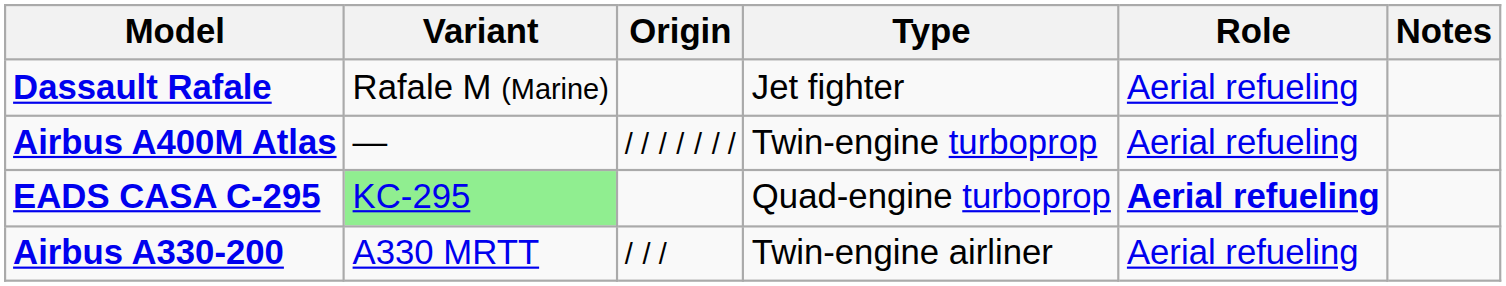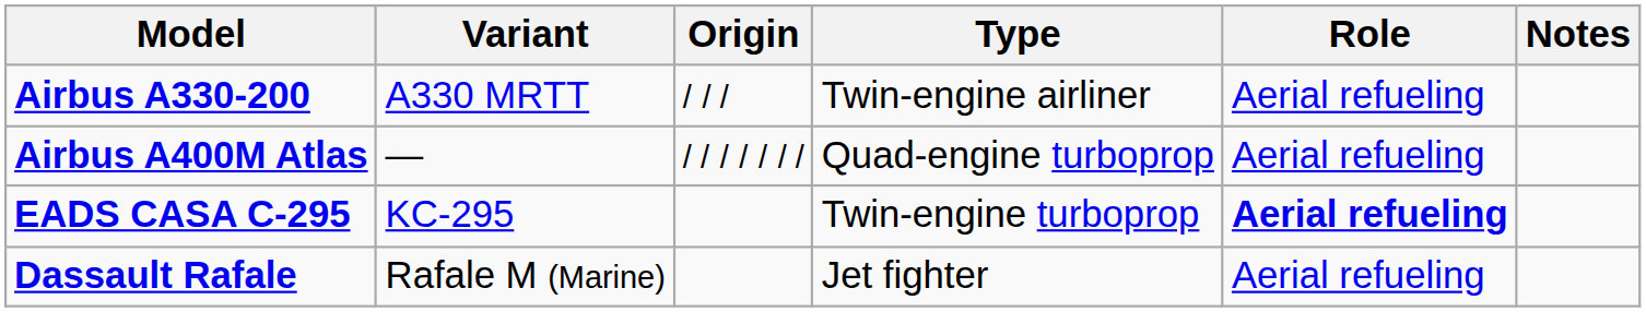rows swapped: Airbus A330-200 <-> Dassault Rafale
Airbus A400M Atlas | Type: Twin-engine turboprop -> Quad-engine turboprop
EADS CASA C-295 | Variant: lightgreen background -> no background
EADS CASA C-295 | Type: Quad-engine turboprop -> Twin-engine turboprop
